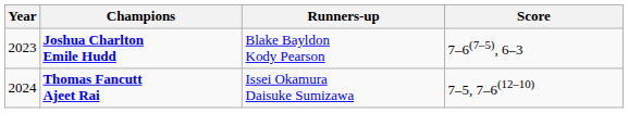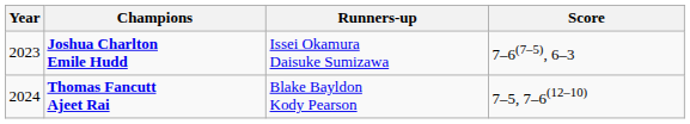Joshua Charlton Emile Hudd | Runners-up: Blake Bayldon Kody Pearson -> Issei Okamura Daisuke Sumizawa
Thomas Fancutt Ajeet Rai | Runners-up: Issei Okamura Daisuke Sumizawa -> Blake Bayldon Kody Pearson
